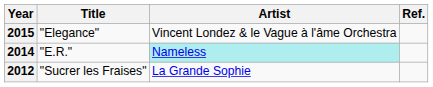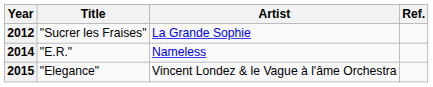rows swapped: 2012 <-> 2015
2014 | Artist: paleturquoise background -> no background
